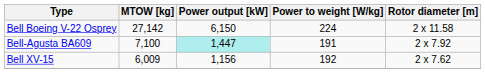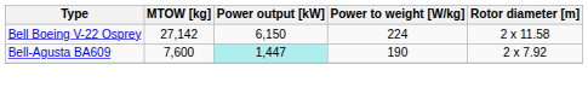Bell-Agusta BA609 | MTOW [kg]: 7,100 -> 7,600
Bell-Agusta BA609 | Power to weight [W/kg]: 191 -> 190
- row: Bell XV-15 | 6,009 | 1,156 | 192 | 2 x 7.62
